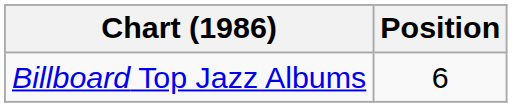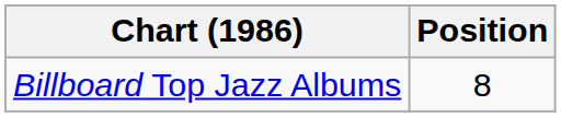Billboard Top Jazz Albums | Position: 6 -> 8
